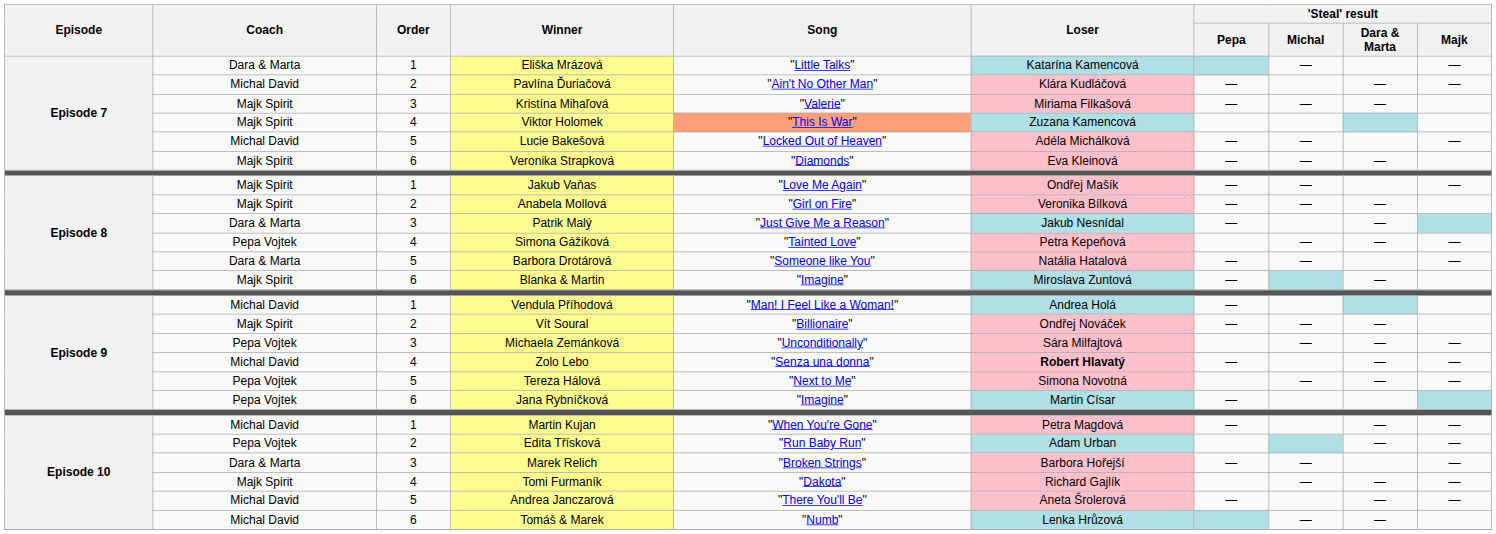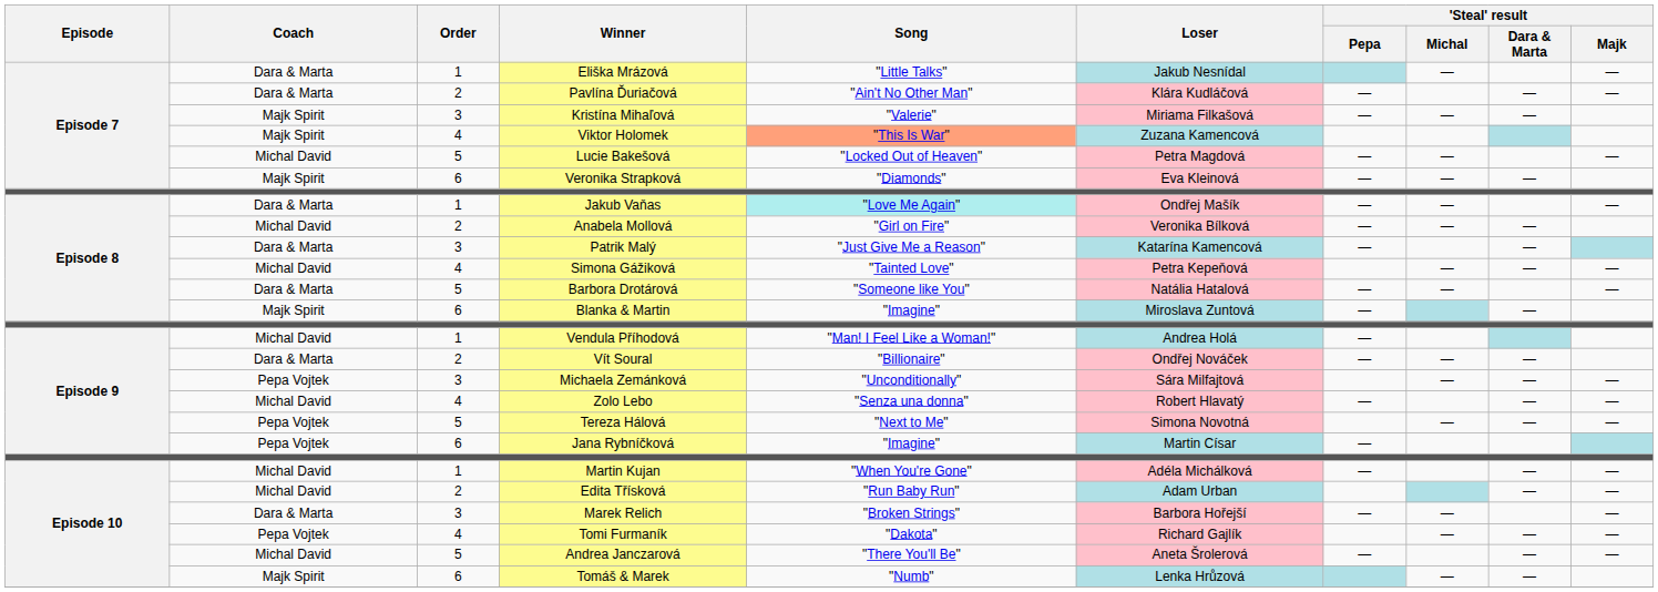Eliška Mrázová | Loser: Katarína Kamencová -> Jakub Nesnídal
Pavlína Ďuriačová | Coach: Michal David -> Dara & Marta
Lucie Bakešová | Loser: Adéla Michálková -> Petra Magdová
Jakub Vaňas | Coach: Majk Spirit -> Dara & Marta
Jakub Vaňas | Song: no background -> paleturquoise background
Anabela Mollová | Coach: Majk Spirit -> Michal David
Patrik Malý | Loser: Jakub Nesnídal -> Katarína Kamencová
Simona Gážiková | Coach: Pepa Vojtek -> Michal David
Vít Soural | Coach: Majk Spirit -> Dara & Marta
Zolo Lebo | Loser: bold -> normal
Martin Kujan | Loser: Petra Magdová -> Adéla Michálková
Edita Třísková | Coach: Pepa Vojtek -> Michal David
Tomi Furmaník | Coach: Majk Spirit -> Pepa Vojtek
Tomáš & Marek | Coach: Michal David -> Majk Spirit
